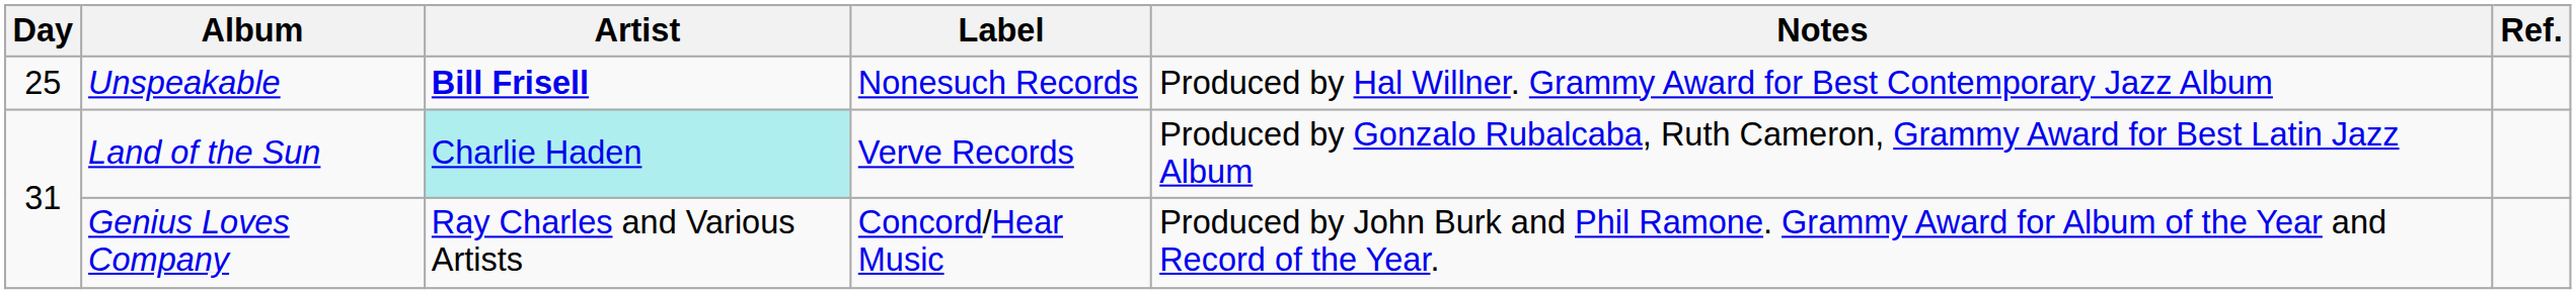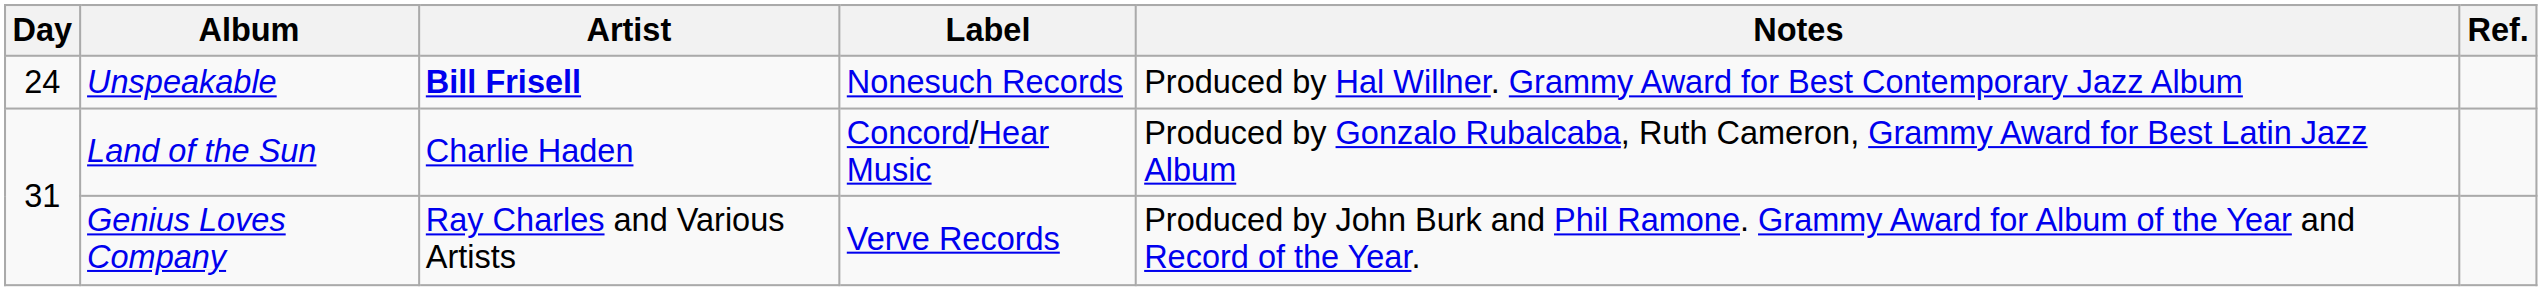Unspeakable | Day: 25 -> 24
Land of the Sun | Artist: paleturquoise background -> no background
Land of the Sun | Label: Verve Records -> Concord/Hear Music
Genius Loves Company | Label: Concord/Hear Music -> Verve Records
